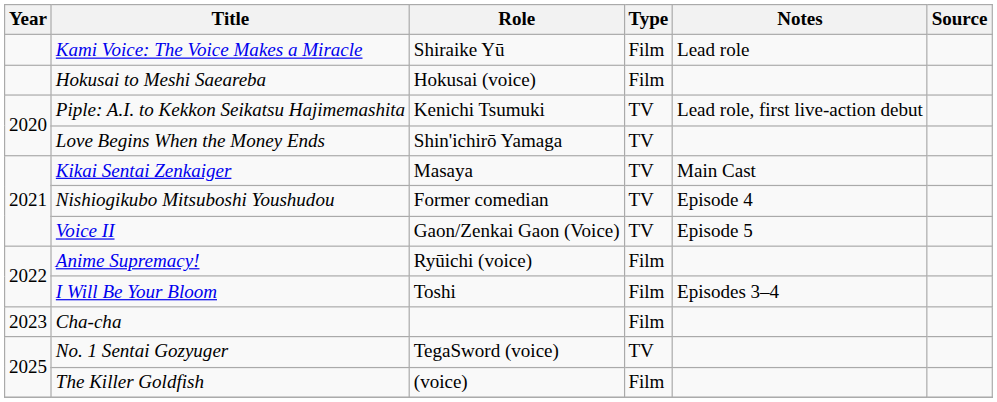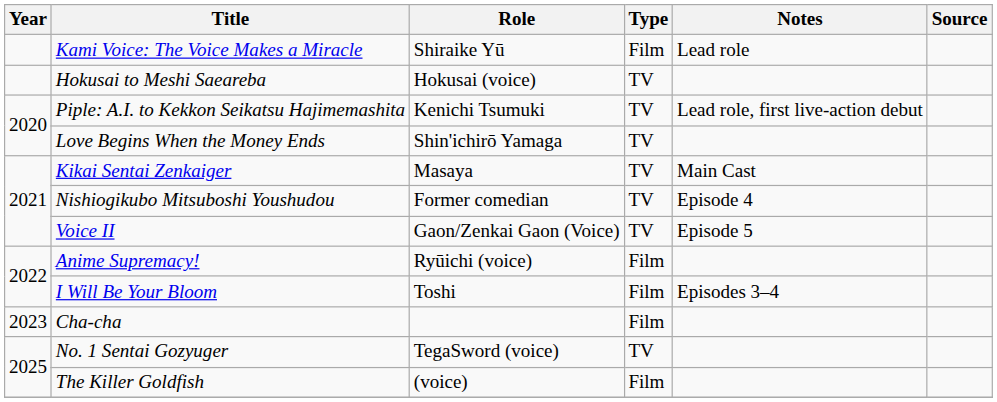Hokusai to Meshi Saeareba | Type: Film -> TV
